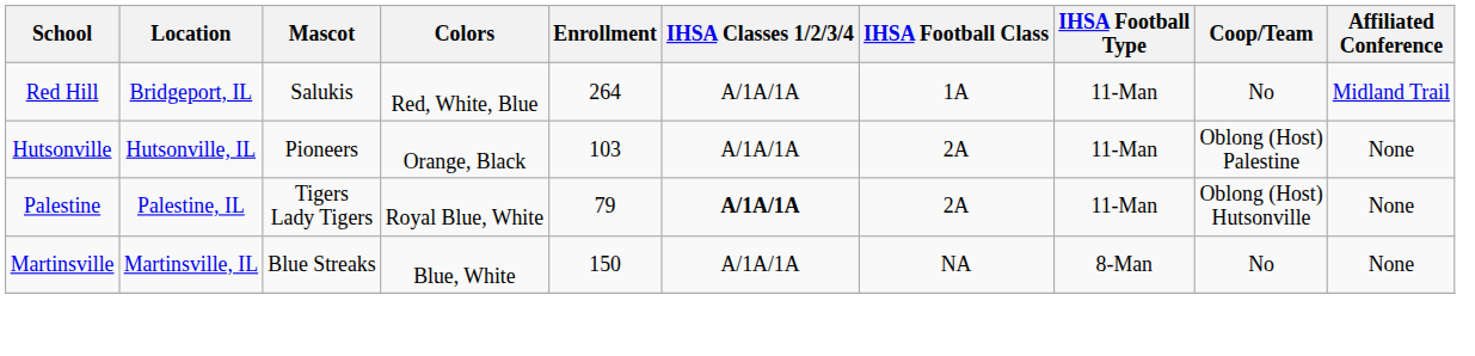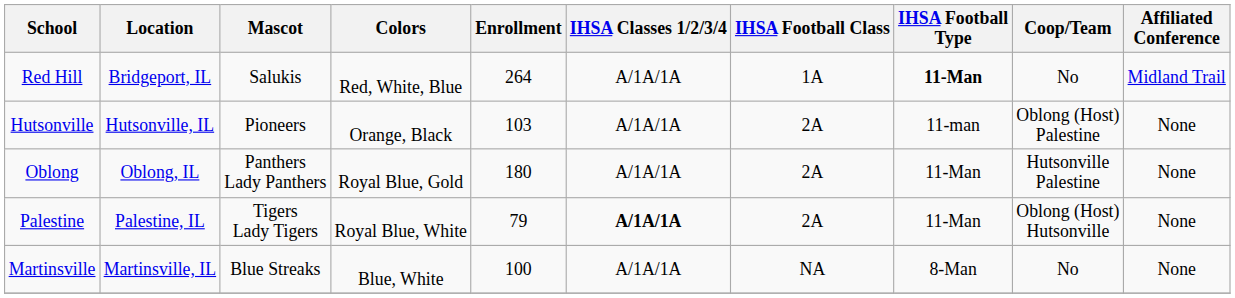Red Hill | IHSA Football Type: normal -> bold
Hutsonville | IHSA Football Type: 11-Man -> 11-man
+ row: Oblong | Oblong, IL | Panthers Lady Panthers | Royal Blue, Gold | 180 | A/1A/1A | 2A | 11-Man | Hutsonville Palestine | None
Martinsville | Enrollment: 150 -> 100
